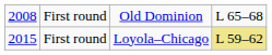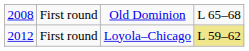First round / Loyola–Chicago | column 1: 2015 -> 2012
